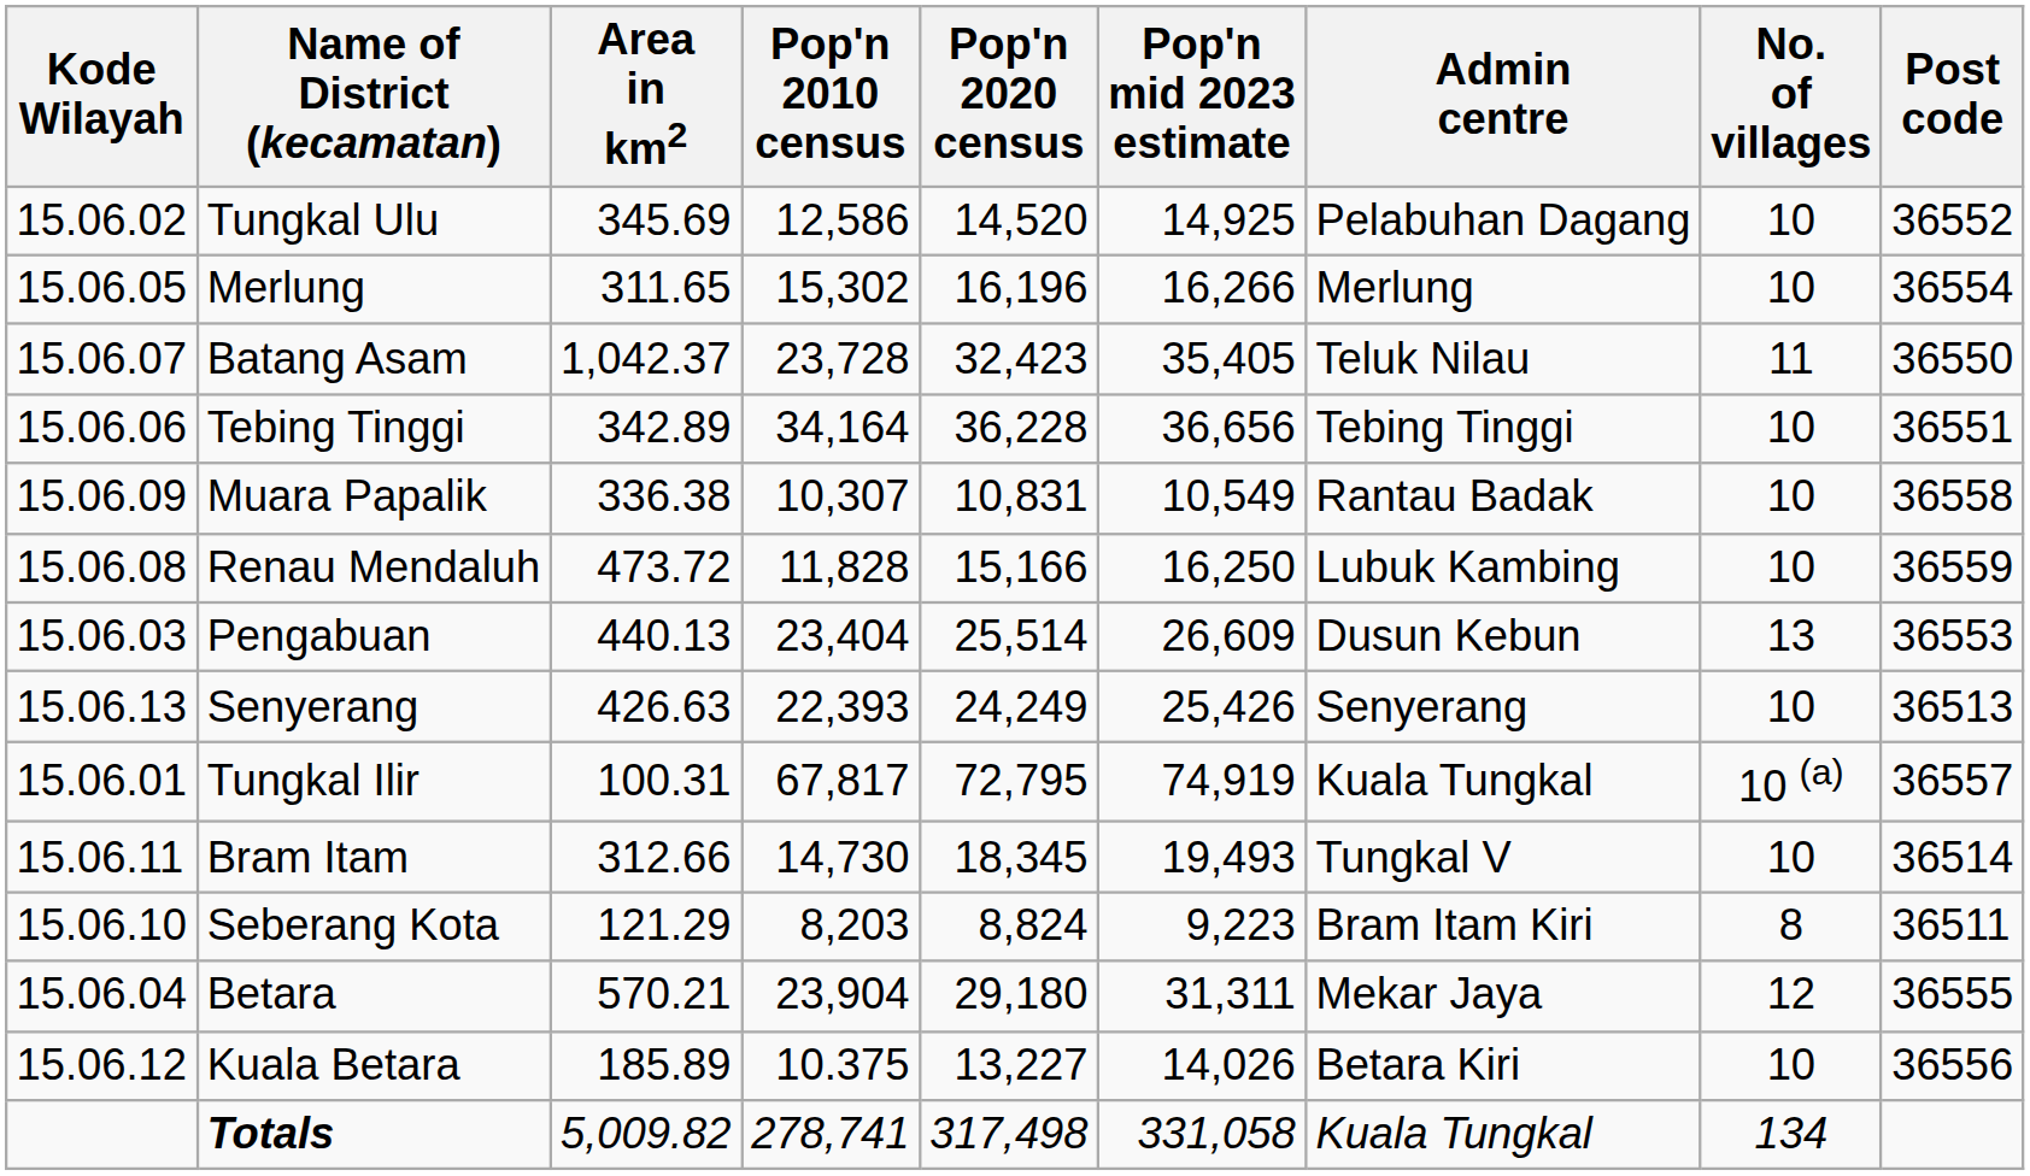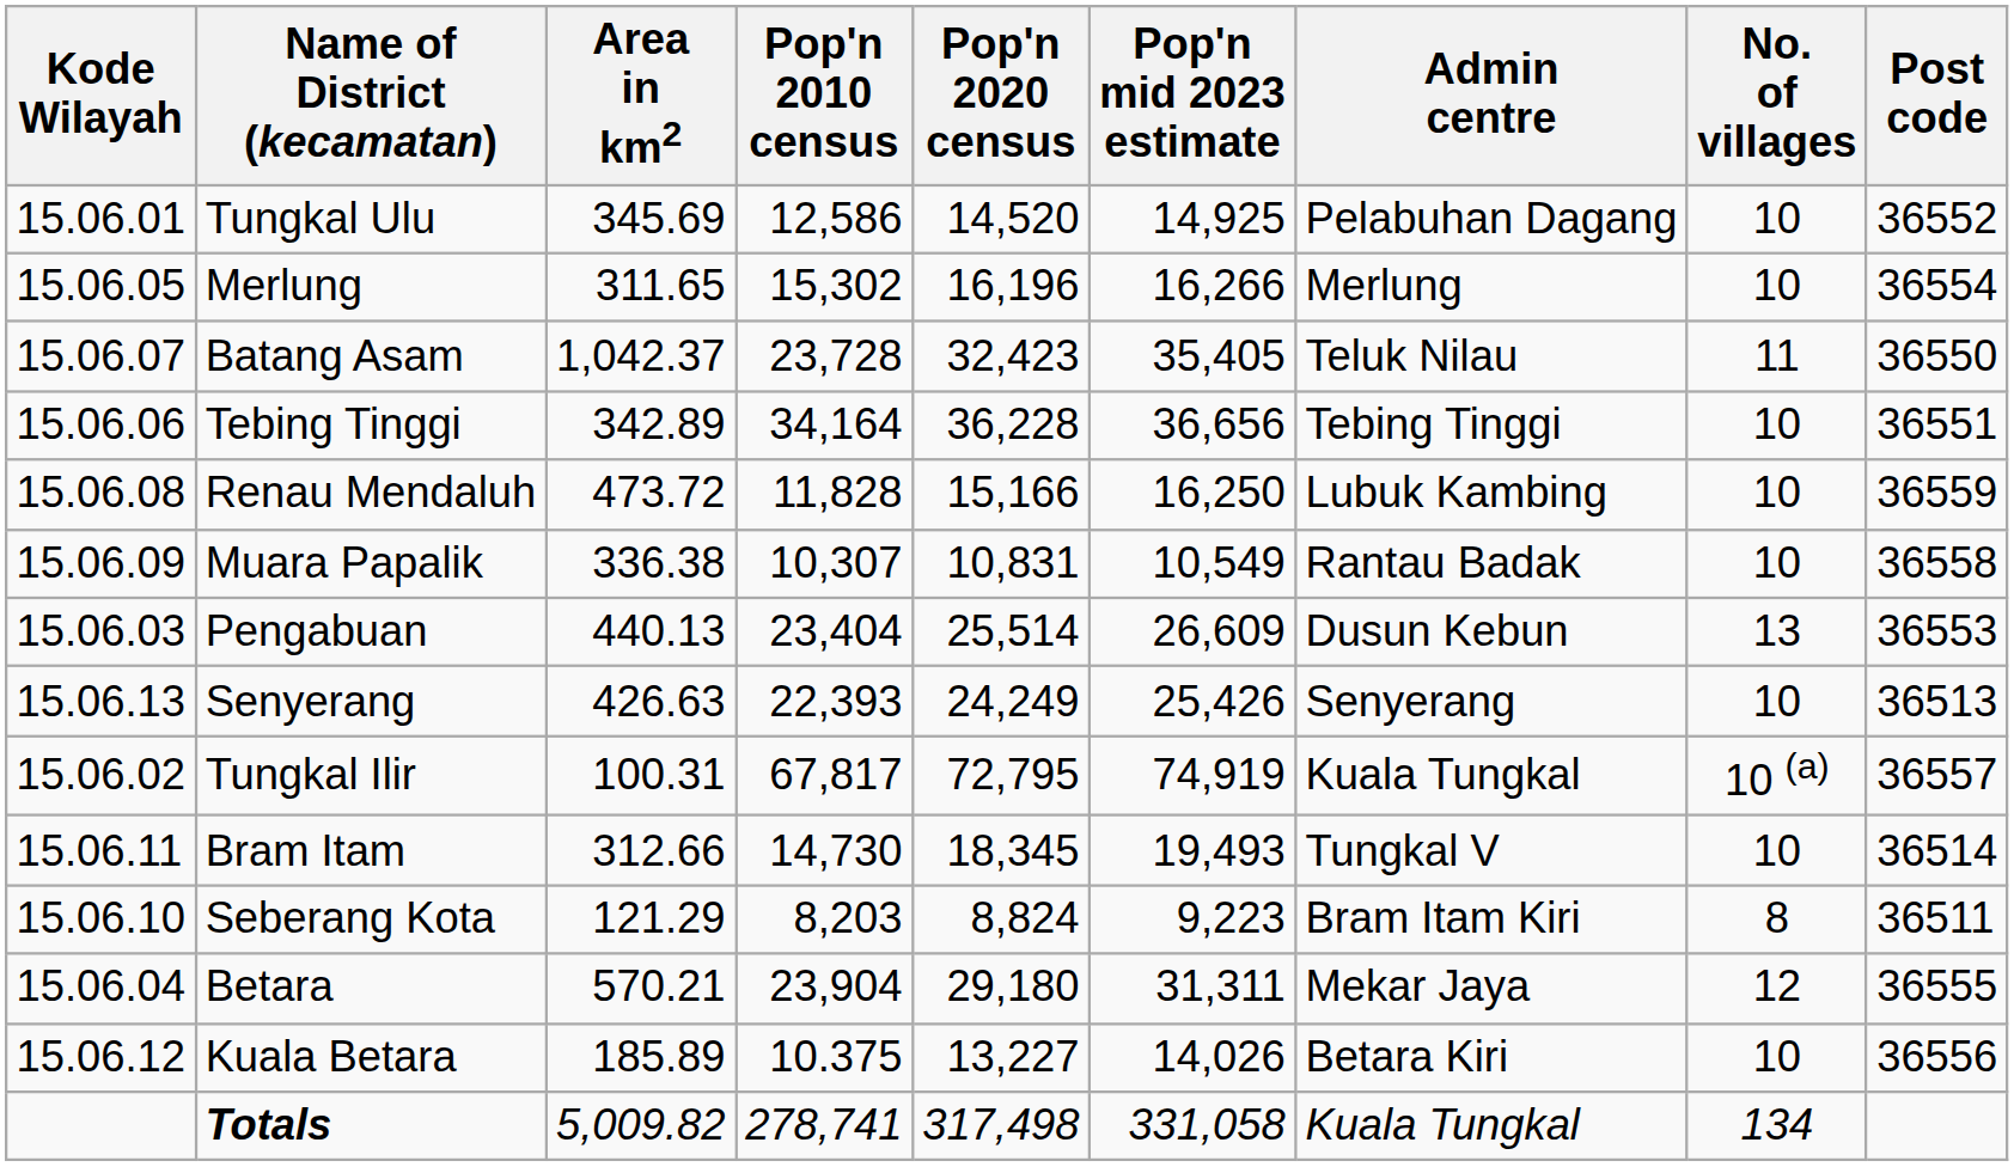Tungkal Ulu | Kode Wilayah: 15.06.02 -> 15.06.01
rows swapped: Renau Mendaluh <-> Muara Papalik
Tungkal Ilir | Kode Wilayah: 15.06.01 -> 15.06.02
